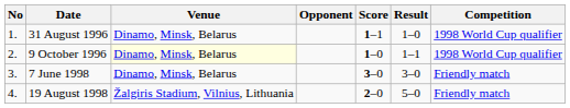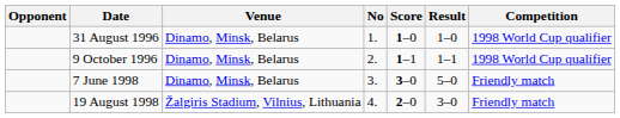columns swapped: No <-> Opponent
31 August 1996 | Score: 1–1 -> 1–0
9 October 1996 | Venue: lightyellow background -> no background
9 October 1996 | Score: 1–0 -> 1–1
7 June 1998 | Result: 3–0 -> 5–0
19 August 1998 | Result: 5–0 -> 3–0
